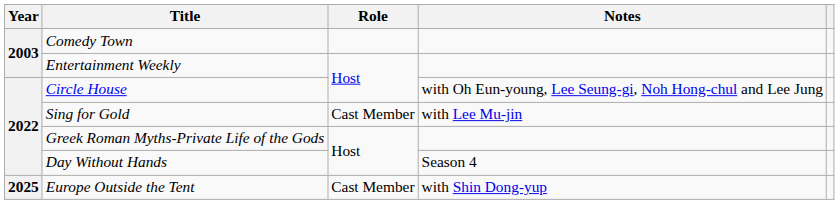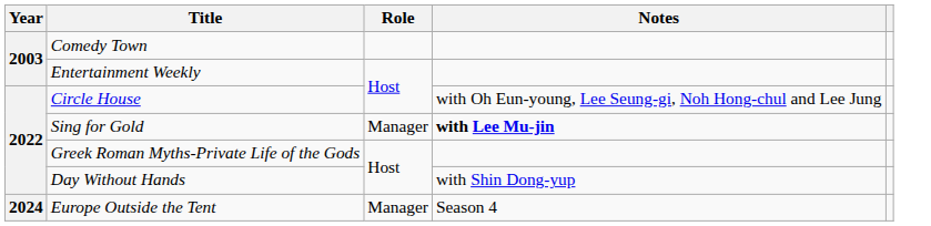Sing for Gold | Role: Cast Member -> Manager
Sing for Gold | Notes: normal -> bold
Day Without Hands | Notes: Season 4 -> with Shin Dong-yup
Europe Outside the Tent | Year: 2025 -> 2024
Europe Outside the Tent | Role: Cast Member -> Manager
Europe Outside the Tent | Notes: with Shin Dong-yup -> Season 4
